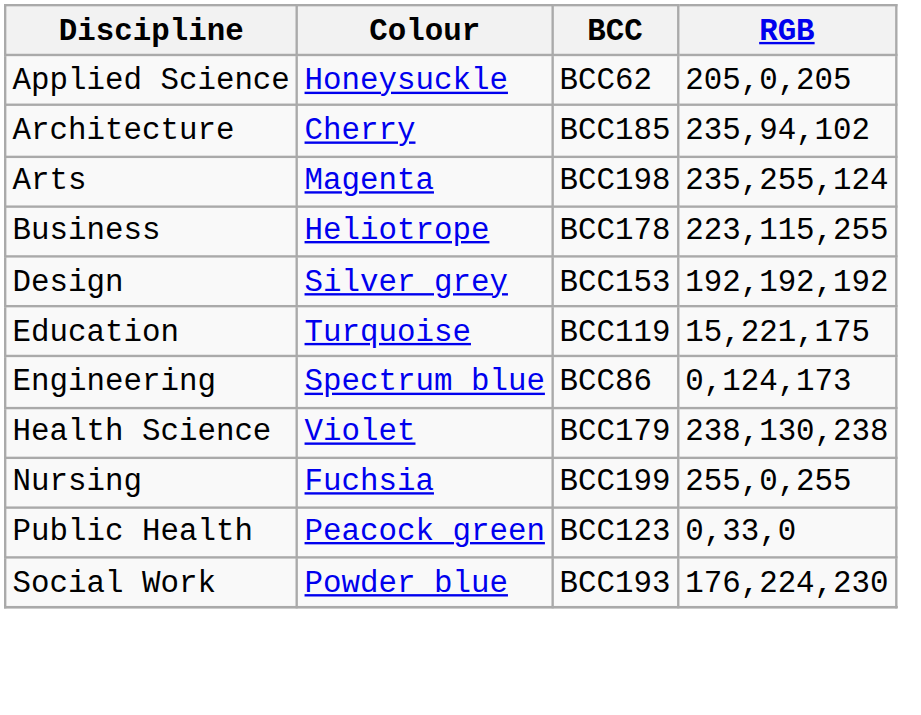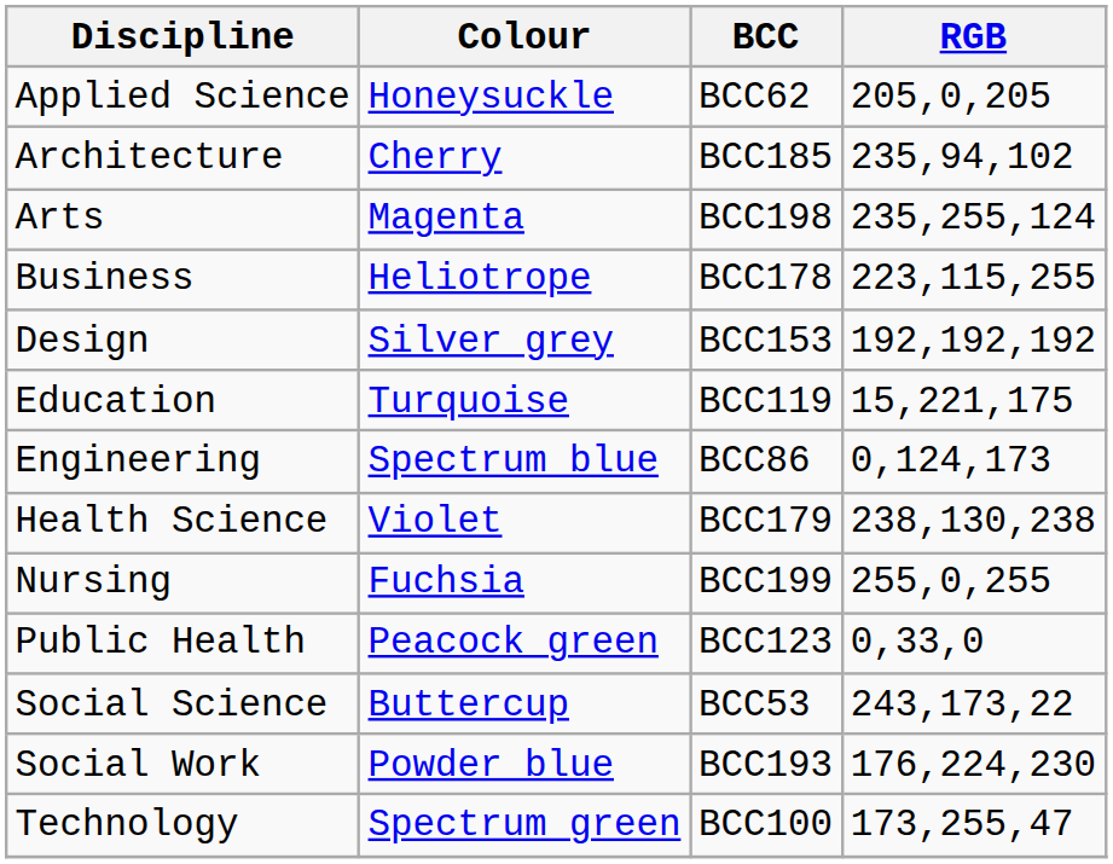+ row: Social Science | Buttercup | BCC53 | 243,173,22
+ row: Technology | Spectrum green | BCC100 | 173,255,47
